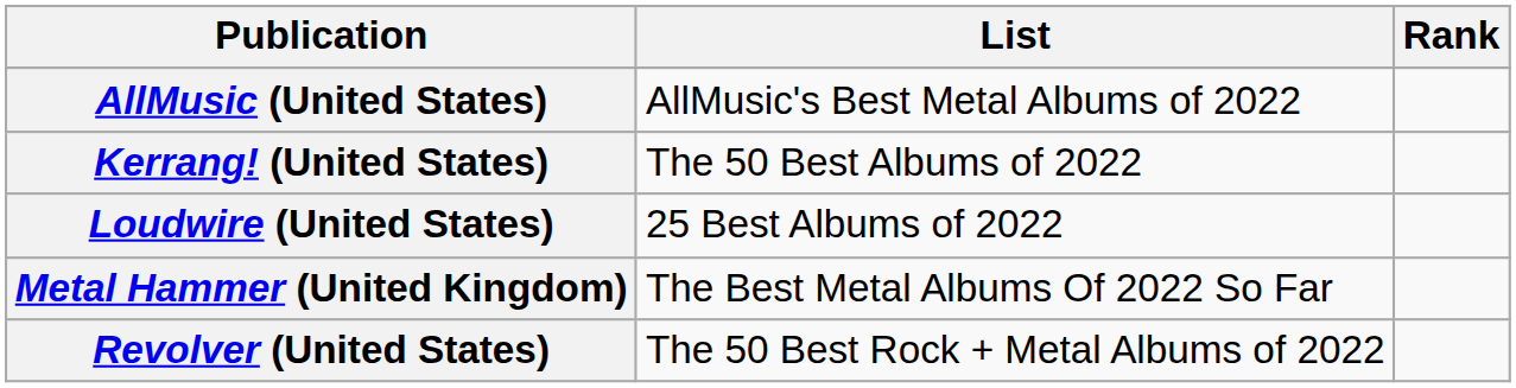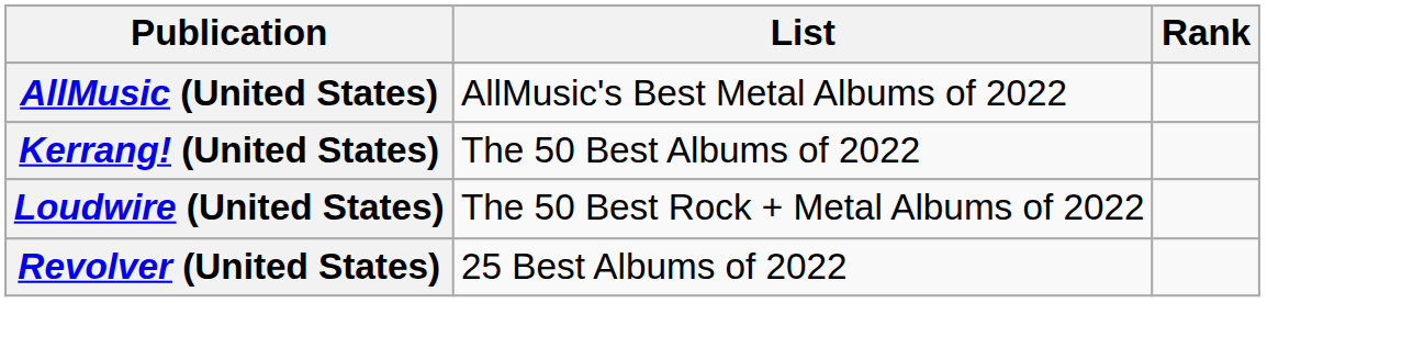Loudwire (United States) | List: 25 Best Albums of 2022 -> The 50 Best Rock + Metal Albums of 2022
- row: Metal Hammer (United Kingdom) | The Best Metal Albums Of 2022 So Far
Revolver (United States) | List: The 50 Best Rock + Metal Albums of 2022 -> 25 Best Albums of 2022
